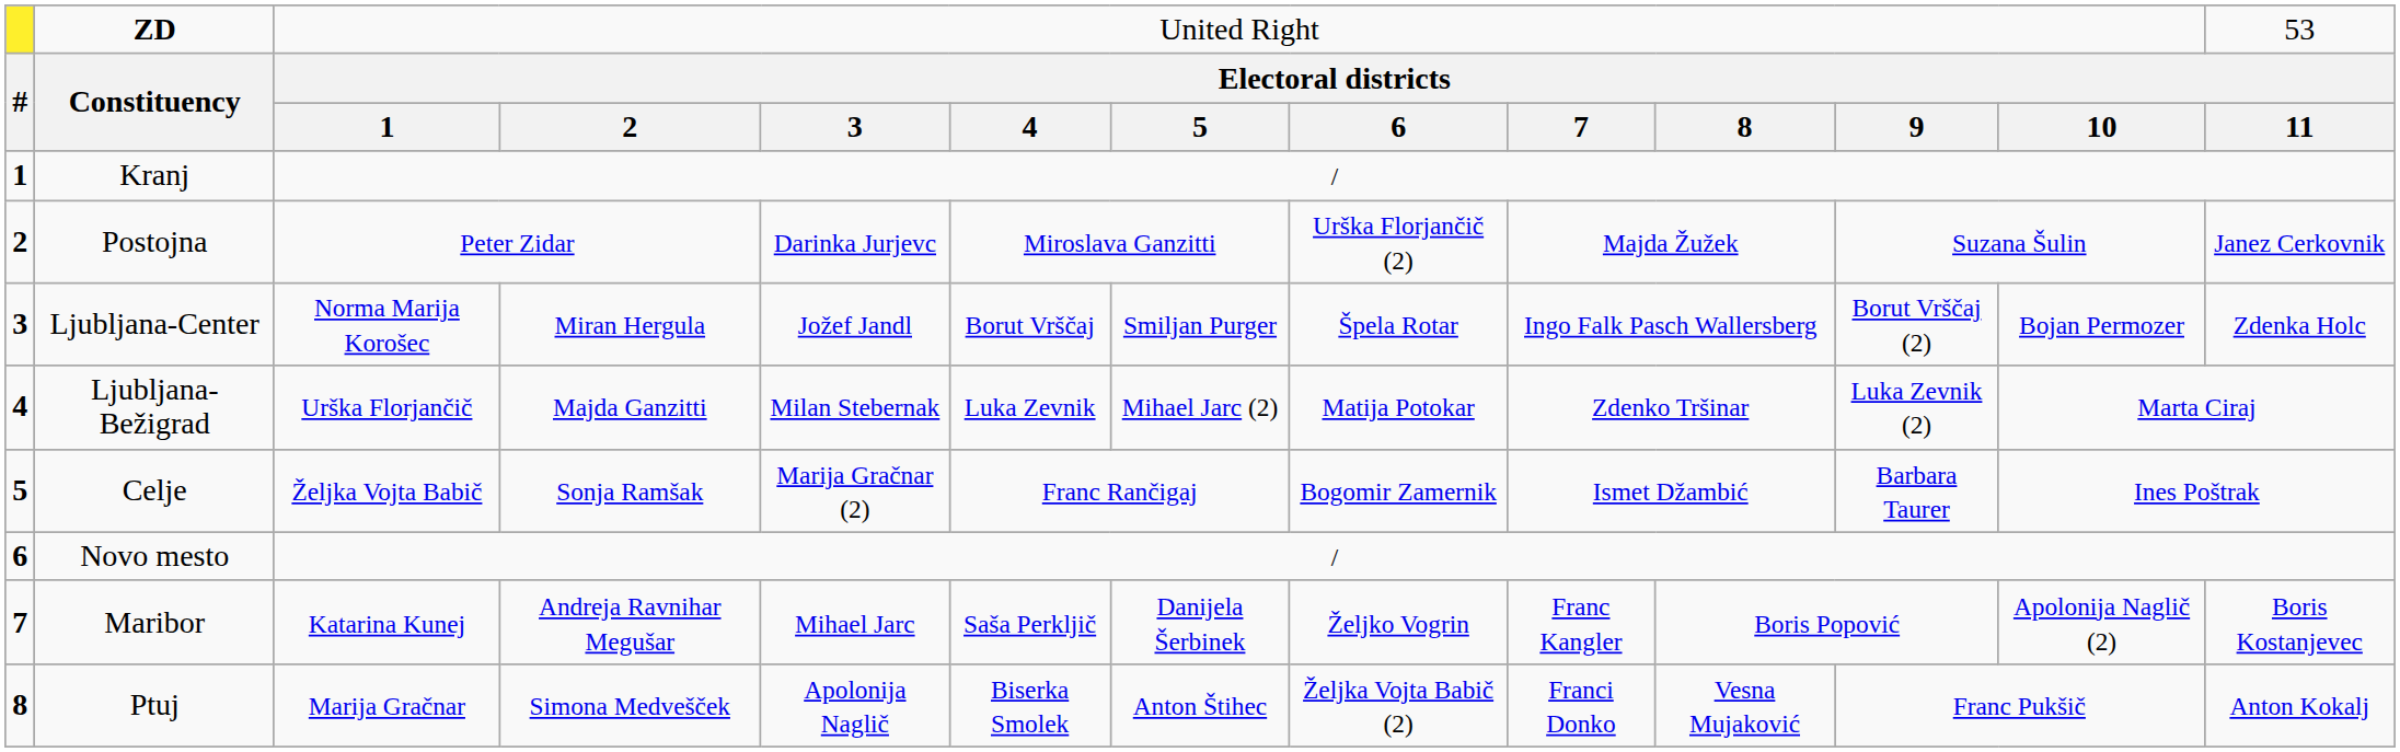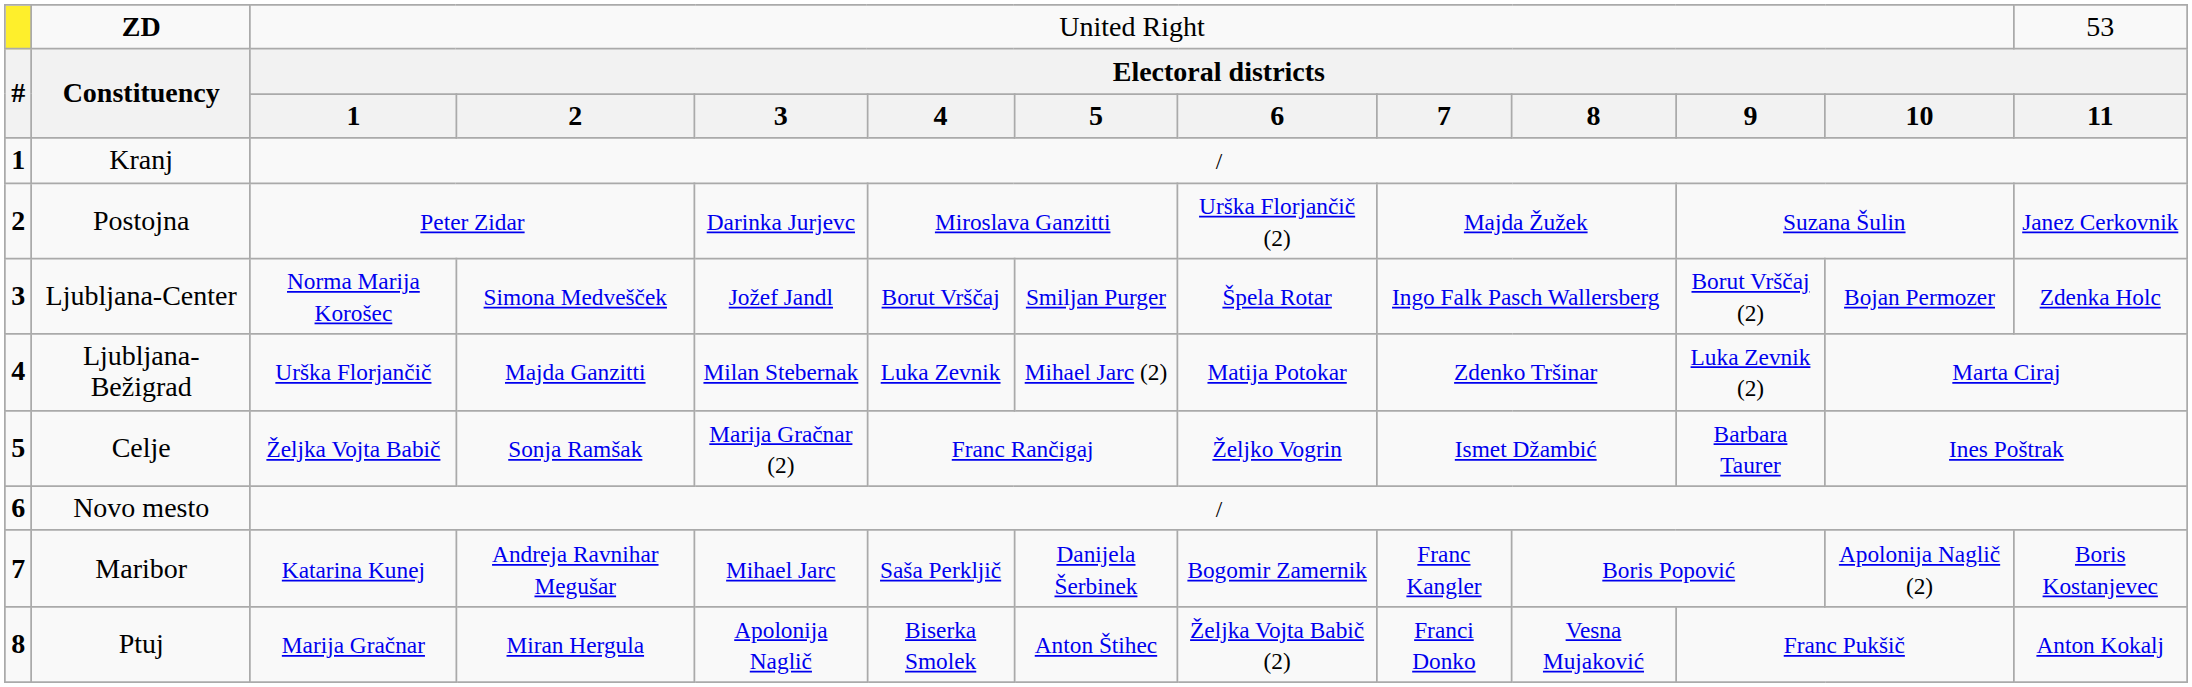Ljubljana-Center | column 4: Miran Hergula -> Simona Medvešček
Celje | column 8: Bogomir Zamernik -> Željko Vogrin
Maribor | column 8: Željko Vogrin -> Bogomir Zamernik
Ptuj | column 4: Simona Medvešček -> Miran Hergula
